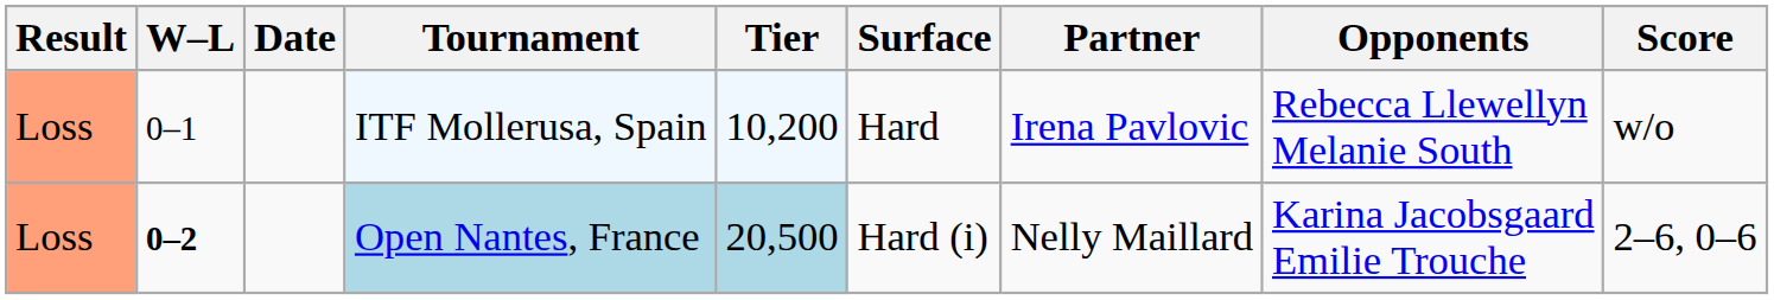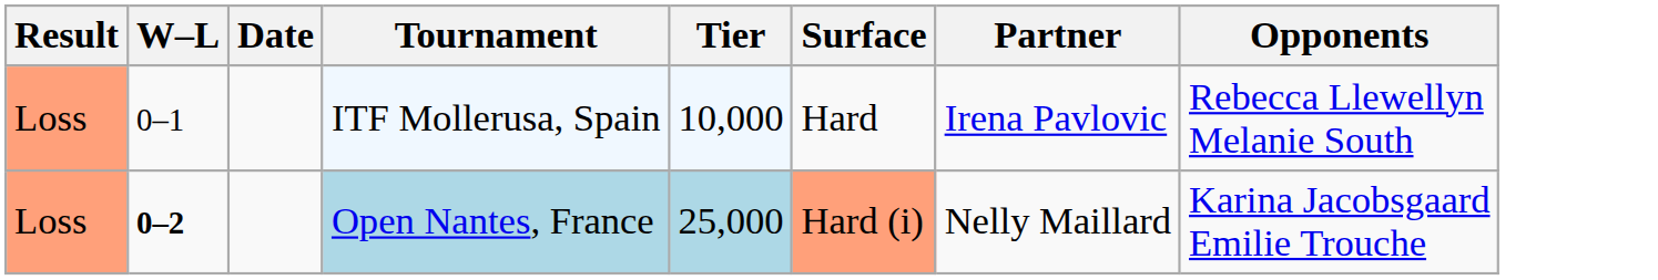- column: Score | w/o | 2–6, 0–6
ITF Mollerusa, Spain | Tier: 10,200 -> 10,000
Open Nantes, France | Tier: 20,500 -> 25,000
Open Nantes, France | Surface: no background -> lightsalmon background
